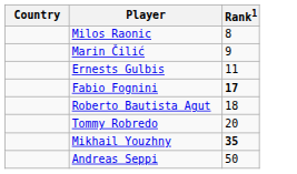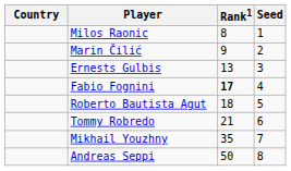+ column: Seed | 1 | 2 | 3 | 4 | 5 | 6 | 7 | 8
Ernests Gulbis | Rank1: 11 -> 13
Tommy Robredo | Rank1: 20 -> 21
Mikhail Youzhny | Rank1: bold -> normal
